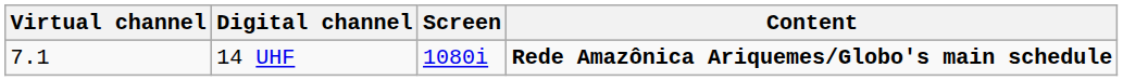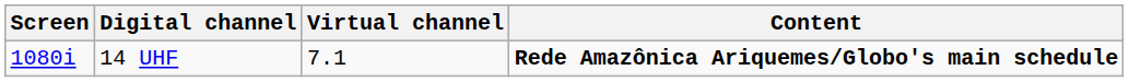columns swapped: Virtual channel <-> Screen
